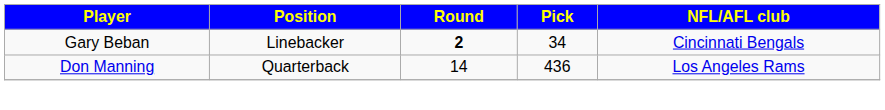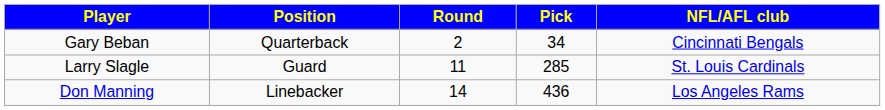Gary Beban | Position: Linebacker -> Quarterback
Gary Beban | Round: bold -> normal
+ row: Larry Slagle | Guard | 11 | 285 | St. Louis Cardinals
Don Manning | Position: Quarterback -> Linebacker
